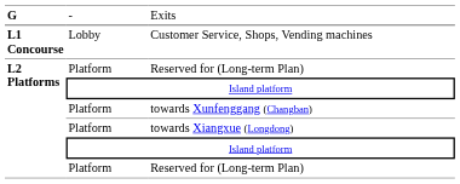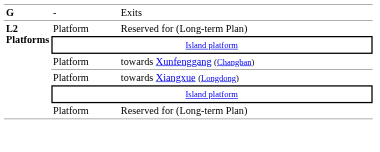- row: L1 Concourse | Lobby | Customer Service, Shops, Vending machines
